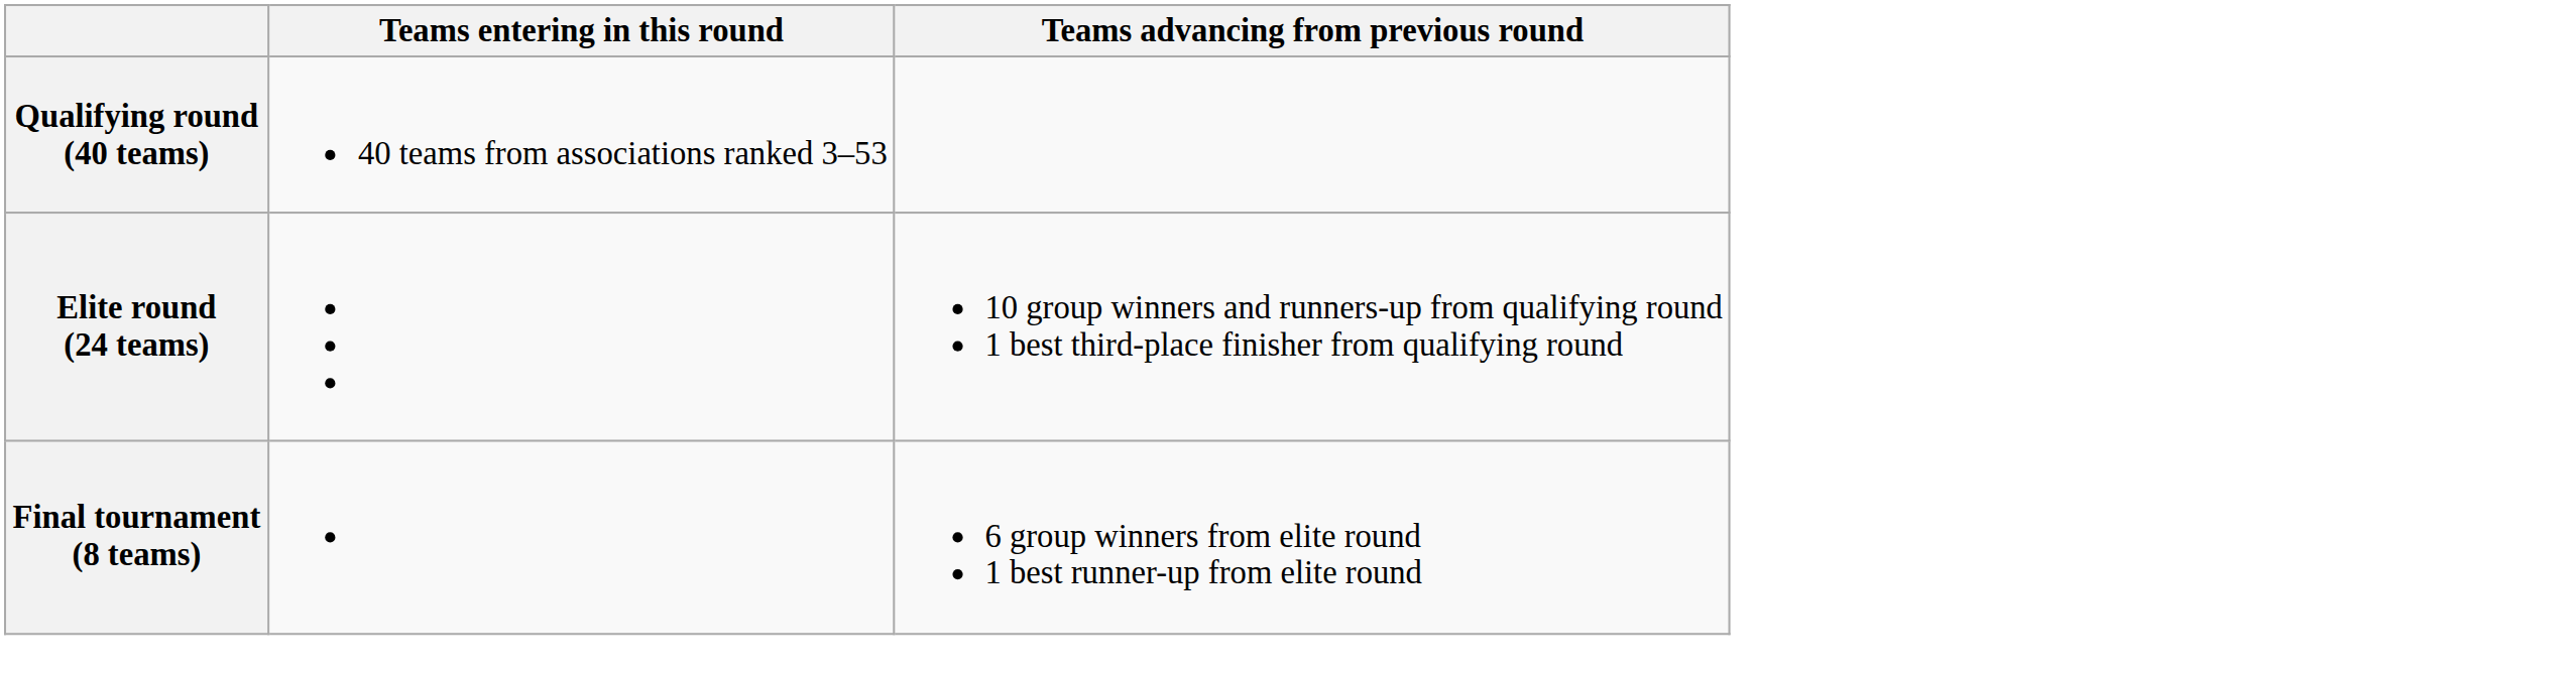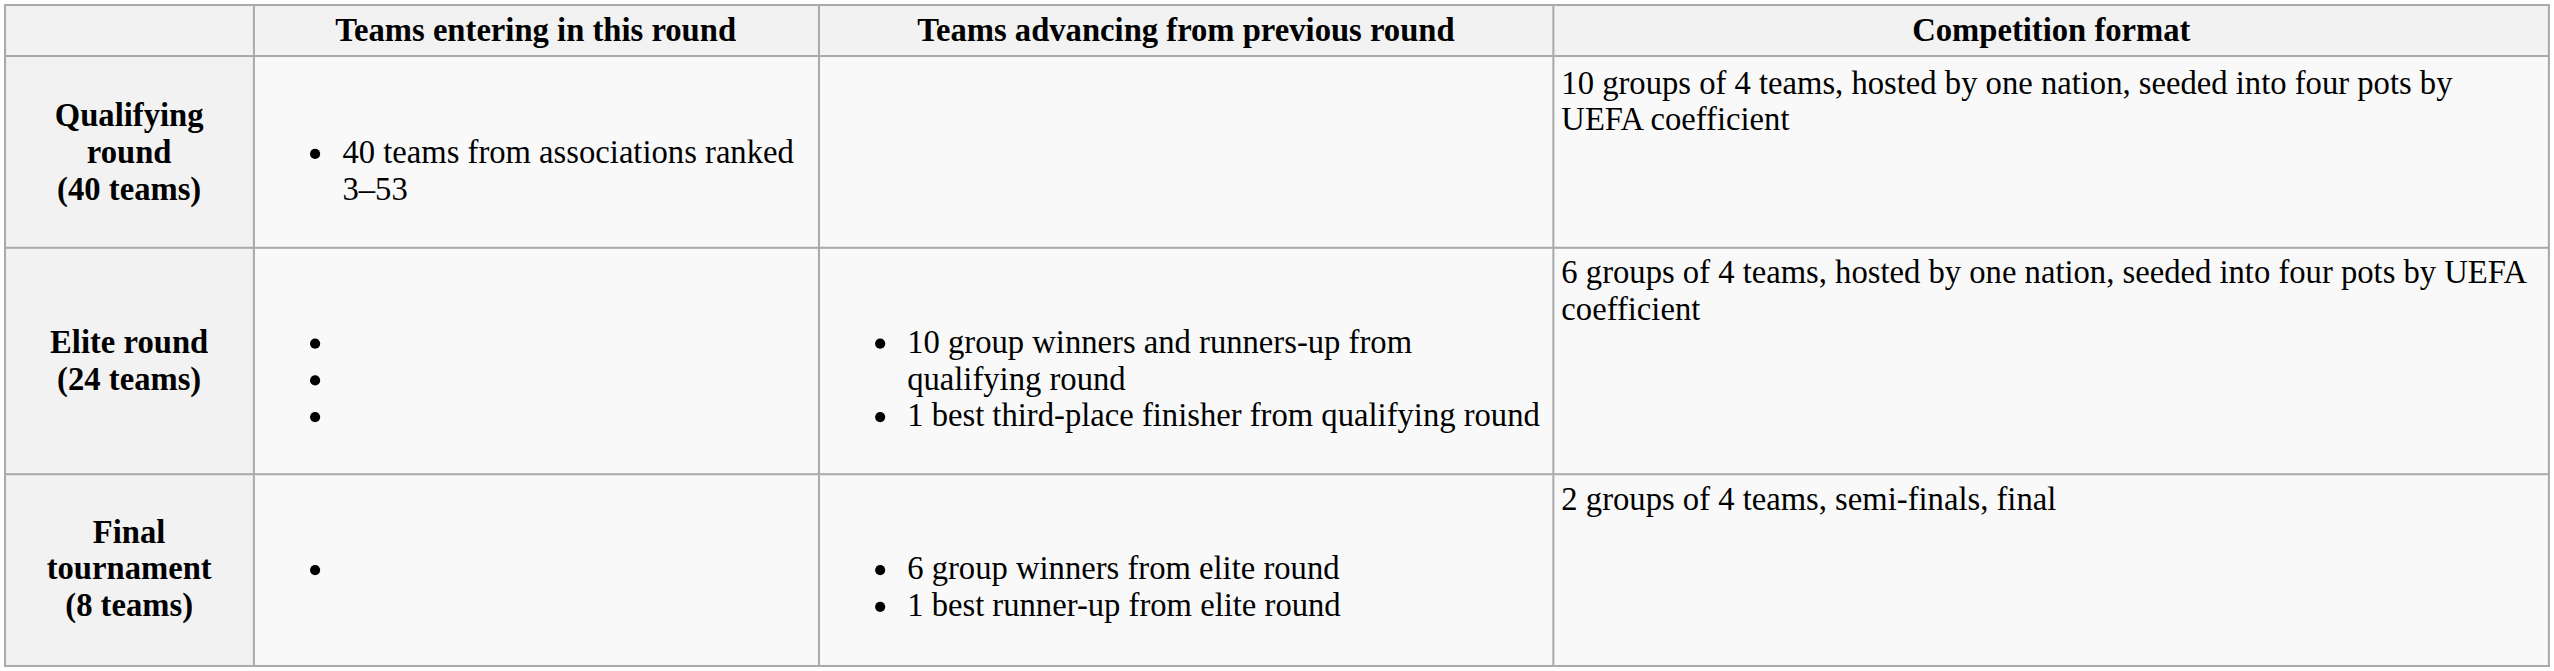+ column: Competition format | 10 groups of 4 teams, hosted by one nation, seeded into four pots by UEFA coefficient | 6 groups of 4 teams, hosted by one nation, seeded into four pots by UEFA coefficient | 2 groups of 4 teams, semi-finals, final
